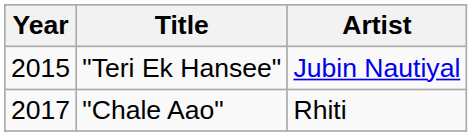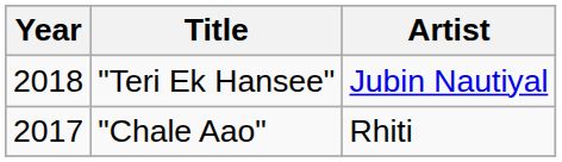"Teri Ek Hansee" | Year: 2015 -> 2018
